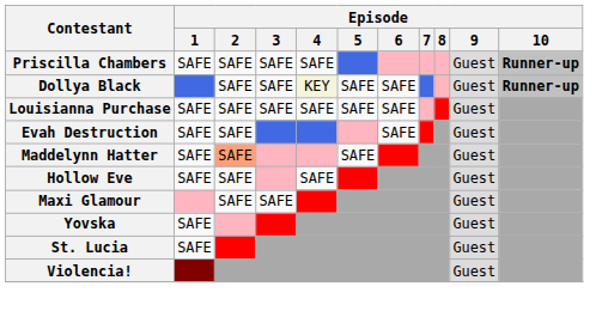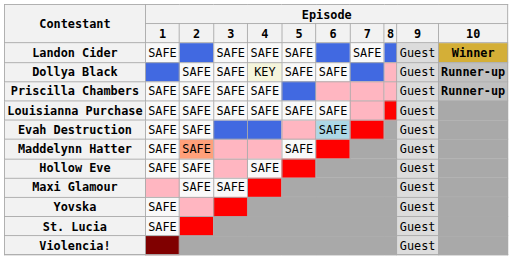+ row: Landon Cider | SAFE | SAFE | SAFE | SAFE | SAFE | Guest | Winner
rows swapped: Dollya Black <-> Priscilla Chambers
Evah Destruction | Episode / 6: no background -> lightblue background
